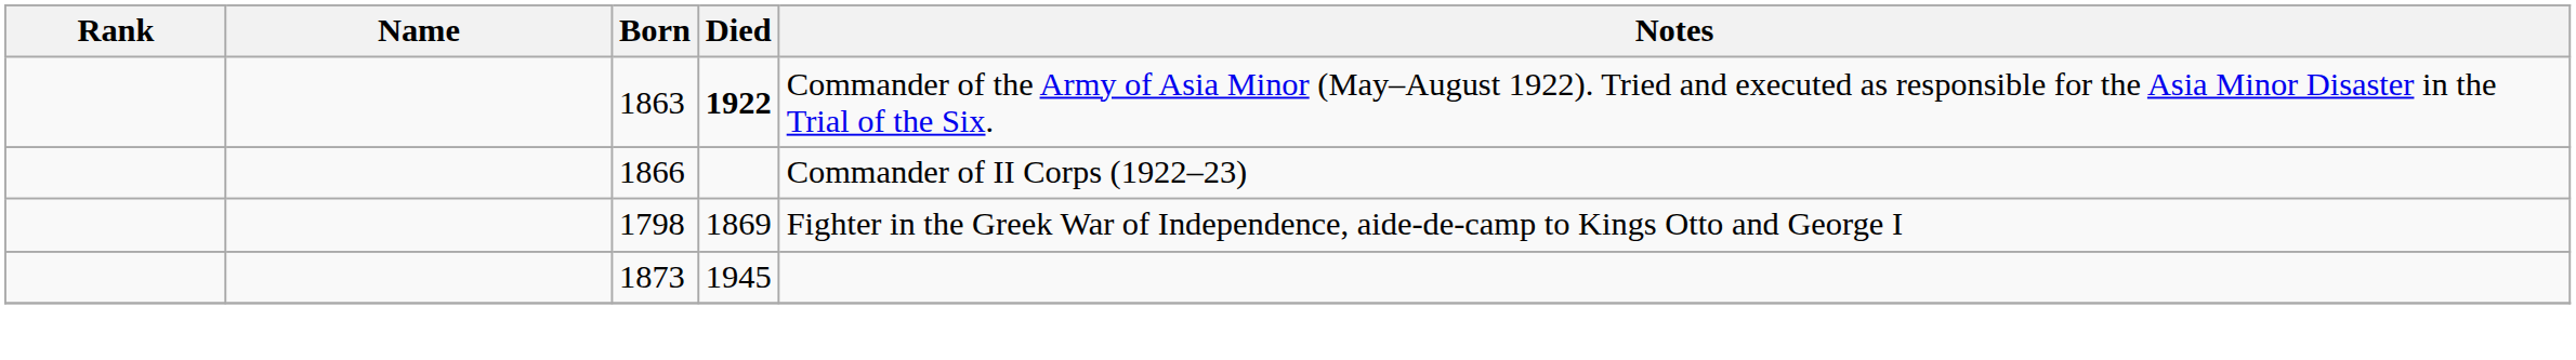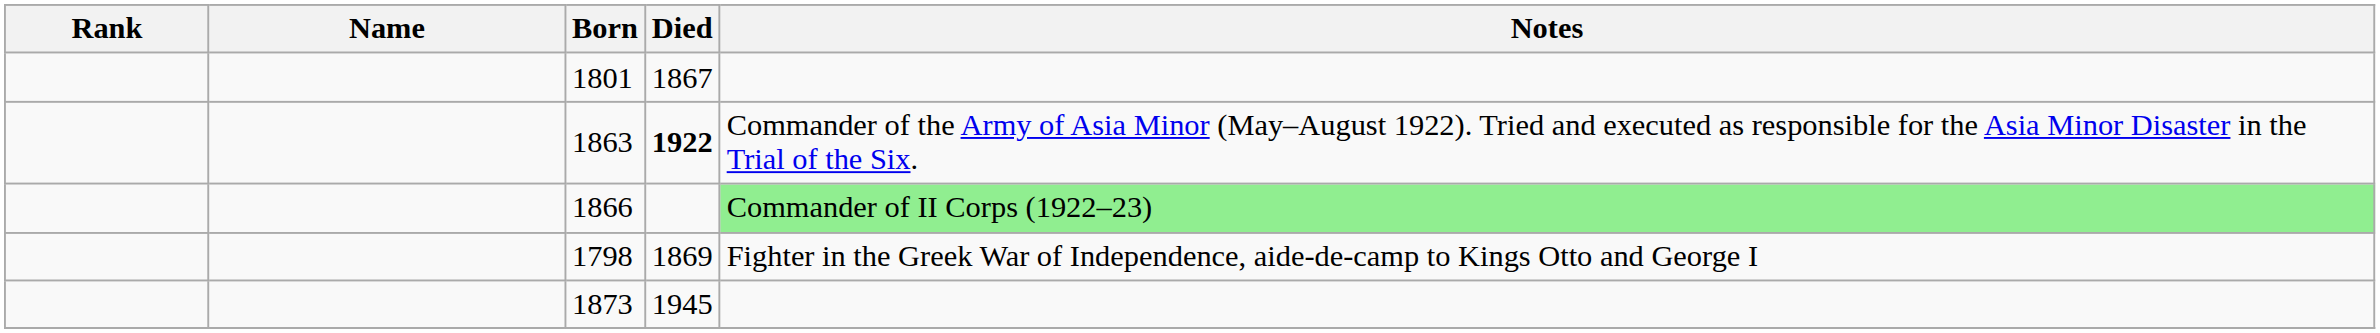+ row: 1801 | 1867
1866 | Notes: no background -> lightgreen background
